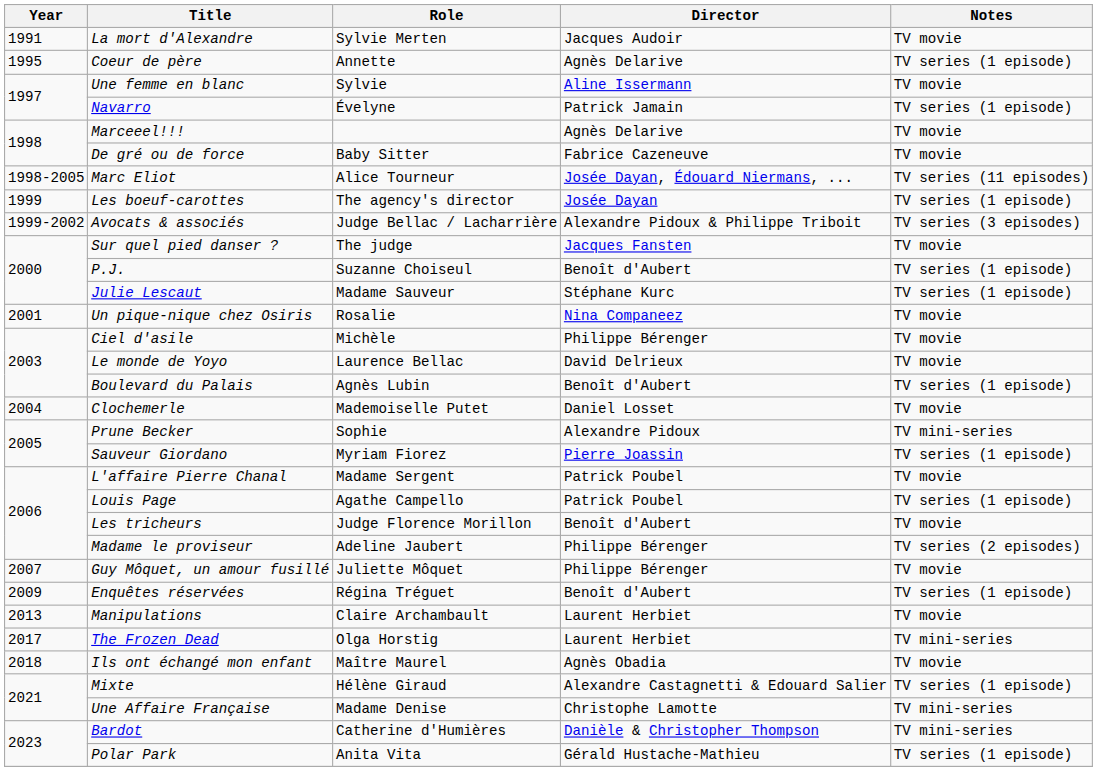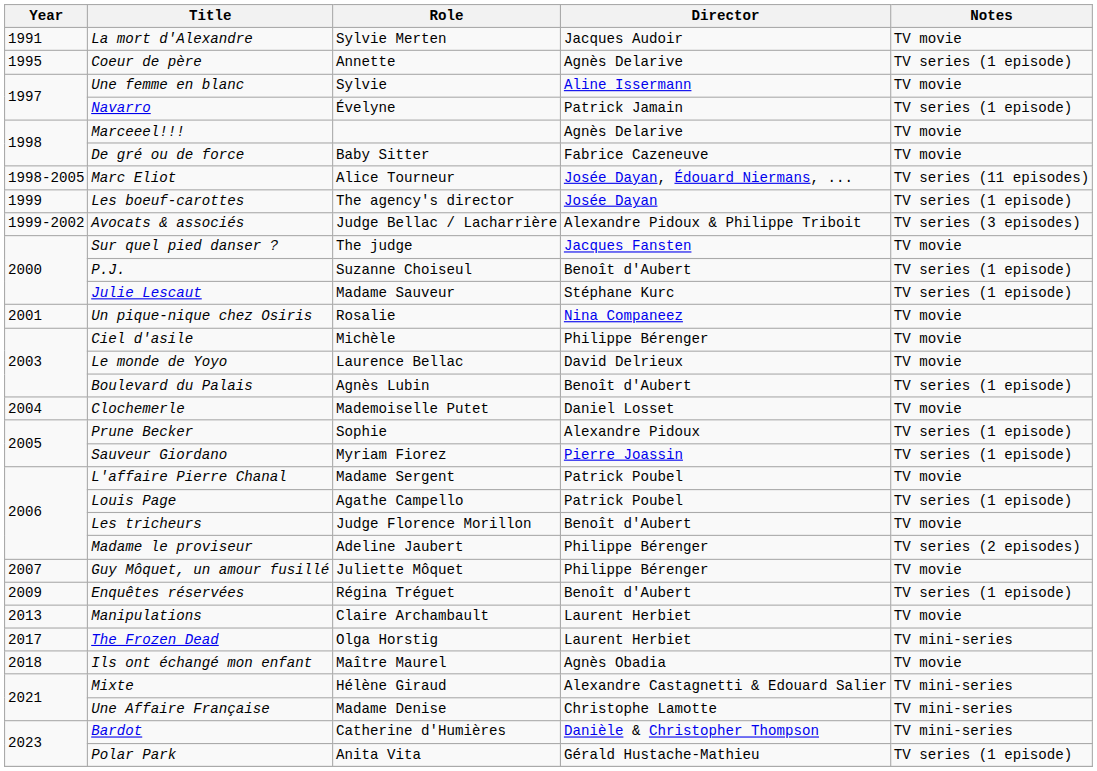Prune Becker | Notes: TV mini-series -> TV series (1 episode)
Mixte | Notes: TV series (1 episode) -> TV mini-series
